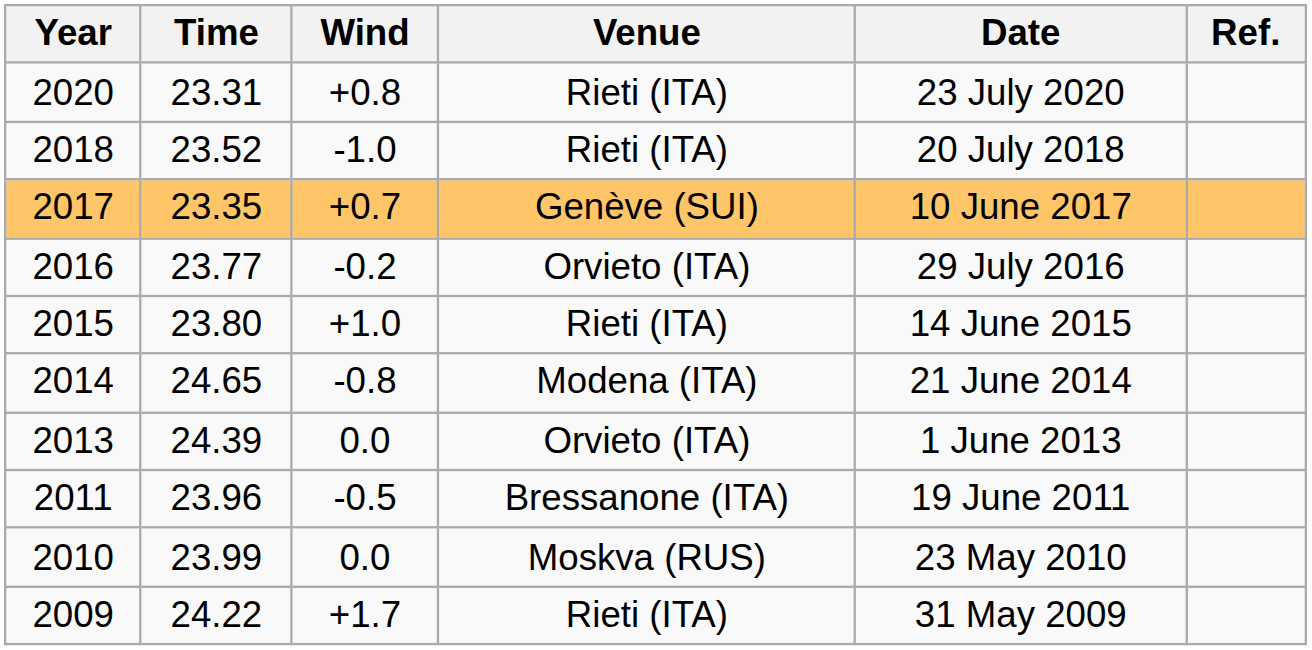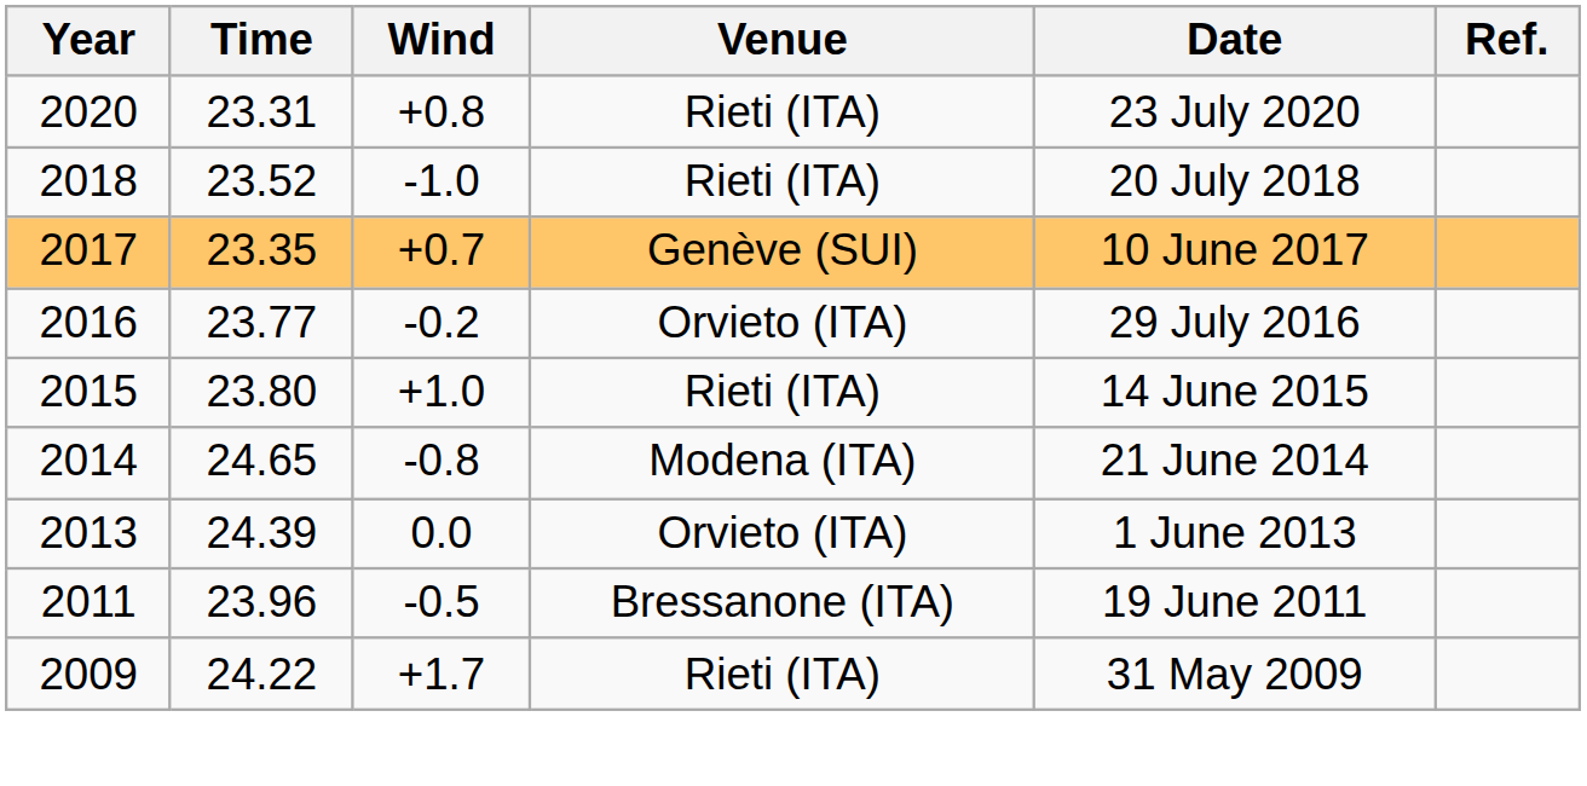- row: 2010 | 23.99 | 0.0 | Moskva (RUS) | 23 May 2010
